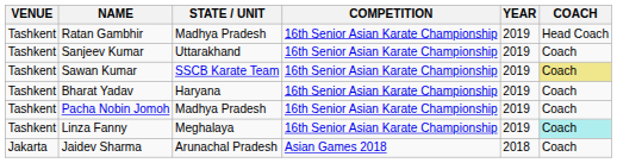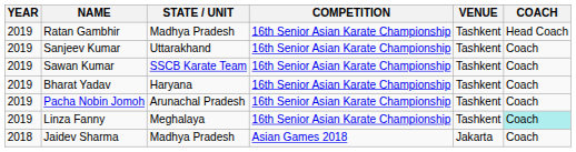columns swapped: YEAR <-> VENUE
Sawan Kumar | COACH: khaki background -> no background
Pacha Nobin Jomoh | STATE / UNIT: Madhya Pradesh -> Arunachal Pradesh
Jaidev Sharma | STATE / UNIT: Arunachal Pradesh -> Madhya Pradesh
